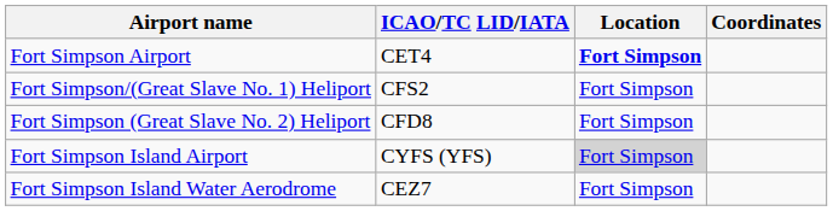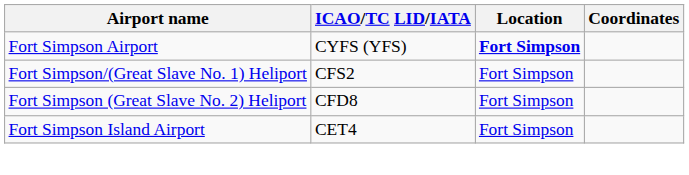Fort Simpson Airport | ICAO/TC LID/IATA: CET4 -> CYFS (YFS)
Fort Simpson Island Airport | ICAO/TC LID/IATA: CYFS (YFS) -> CET4
Fort Simpson Island Airport | Location: lightgrey background -> no background
- row: Fort Simpson Island Water Aerodrome | CEZ7 | Fort Simpson
